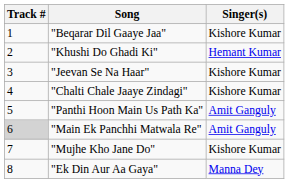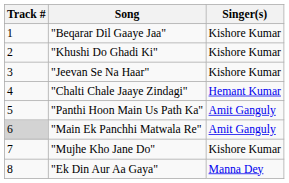"Khushi Do Ghadi Ki" | Singer(s): Hemant Kumar -> Kishore Kumar
"Chalti Chale Jaaye Zindagi" | Singer(s): Kishore Kumar -> Hemant Kumar
